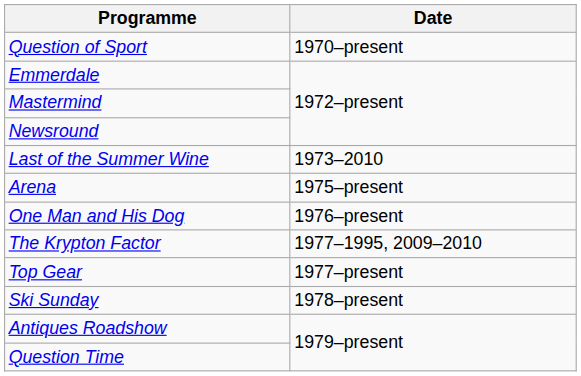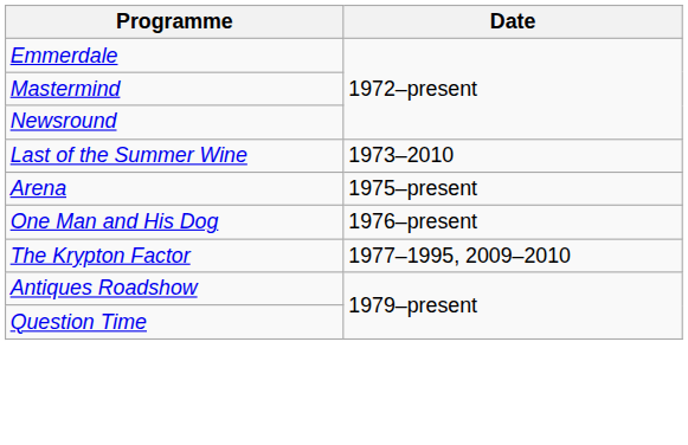- row: Question of Sport | 1970–present
- row: Top Gear | 1977–present
- row: Ski Sunday | 1978–present
